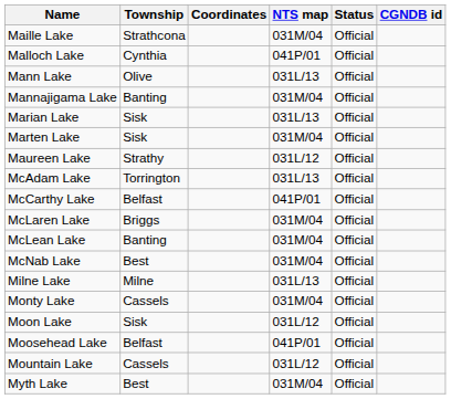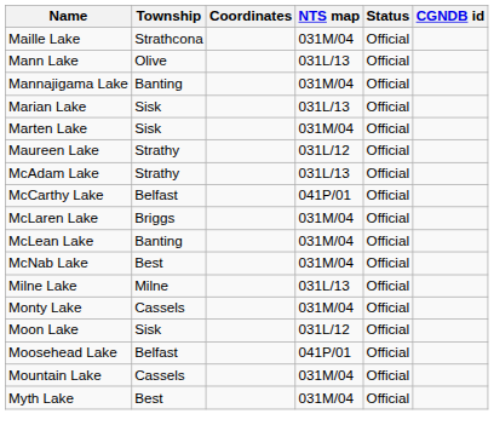- row: Malloch Lake | Cynthia | 041P/01 | Official
McAdam Lake | Township: Torrington -> Strathy
Mountain Lake | NTS map: 031L/12 -> 031M/04
